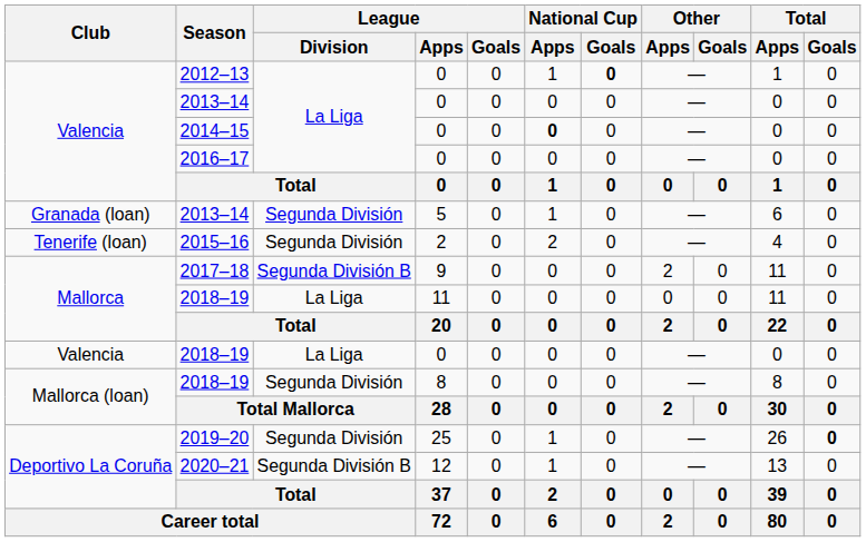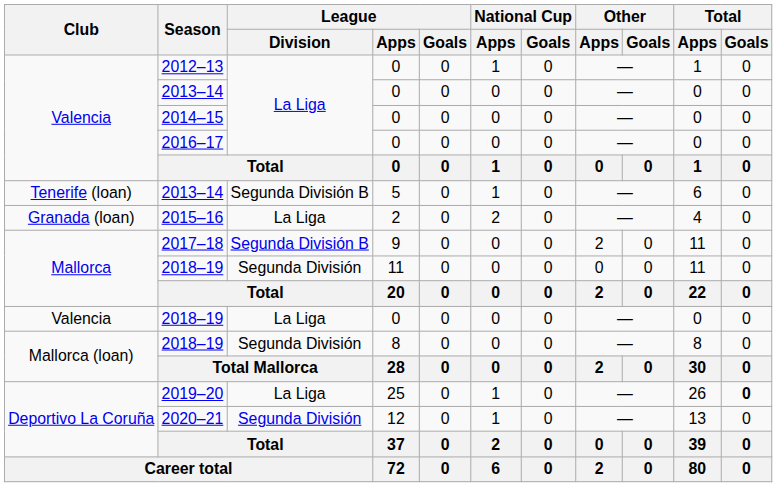2012–13 | National Cup / Goals: bold -> normal
2014–15 | National Cup / Apps: bold -> normal
2013–14 / 5 | Club: Granada (loan) -> Tenerife (loan)
2013–14 / 5 | League / Division: Segunda División -> Segunda División B
2015–16 | Club: Tenerife (loan) -> Granada (loan)
2015–16 | League / Division: Segunda División -> La Liga
2018–19 / 11 | League / Division: La Liga -> Segunda División
2019–20 | League / Division: Segunda División -> La Liga
2020–21 | League / Division: Segunda División B -> Segunda División
